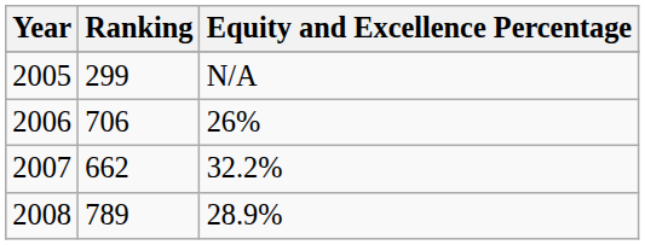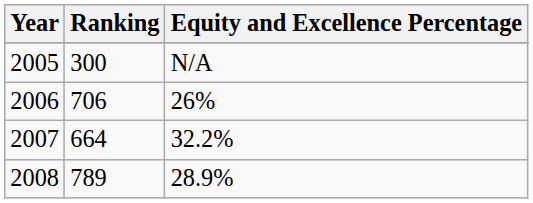2005 | Ranking: 299 -> 300
2007 | Ranking: 662 -> 664
